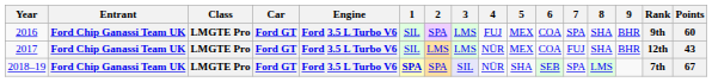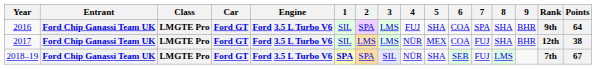2016 | 5: MEX -> SHA
2016 | Points: 60 -> 64
2017 | Points: 43 -> 38
2018–19 | 7: SPA -> FUJ
